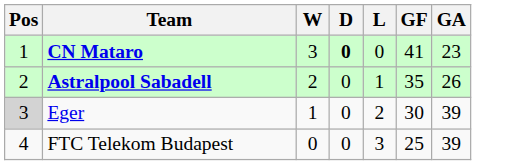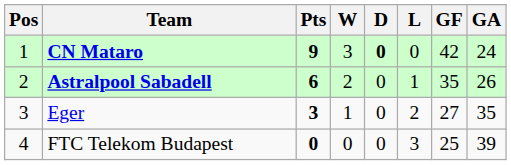+ column: Pts | 9 | 6 | 3 | 0
CN Mataro | GF: 41 -> 42
CN Mataro | GA: 23 -> 24
Eger | Pos: lightgrey background -> no background
Eger | GF: 30 -> 27
Eger | GA: 39 -> 35
